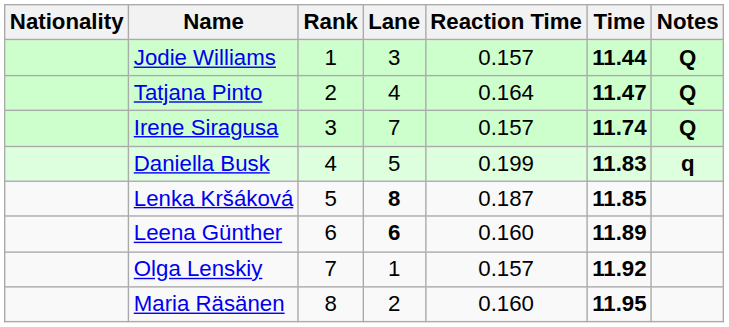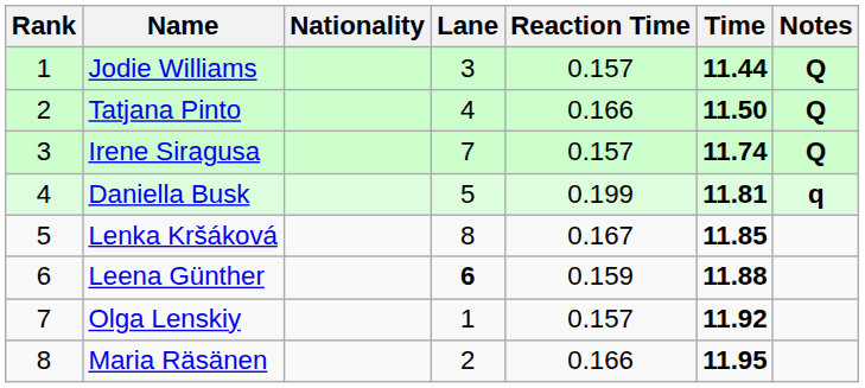columns swapped: Rank <-> Nationality
Tatjana Pinto | Reaction Time: 0.164 -> 0.166
Tatjana Pinto | Time: 11.47 -> 11.50
Daniella Busk | Time: 11.83 -> 11.81
Lenka Kršáková | Lane: bold -> normal
Lenka Kršáková | Reaction Time: 0.187 -> 0.167
Leena Günther | Reaction Time: 0.160 -> 0.159
Leena Günther | Time: 11.89 -> 11.88
Maria Räsänen | Reaction Time: 0.160 -> 0.166
